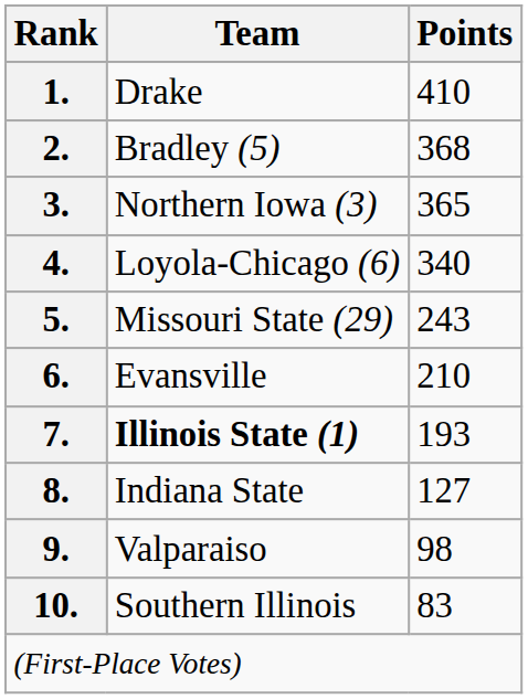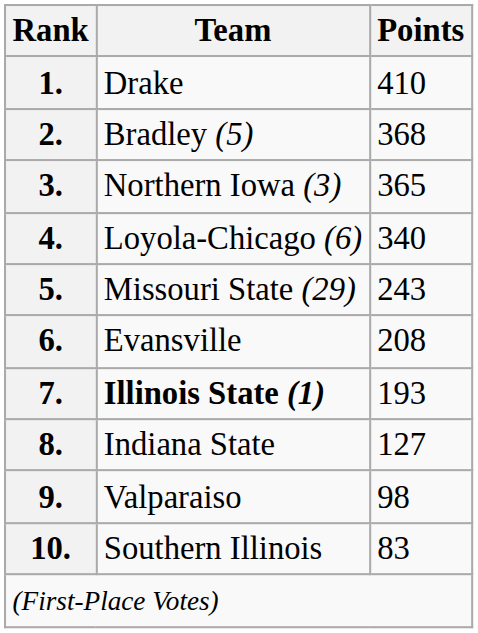6. | Points: 210 -> 208
